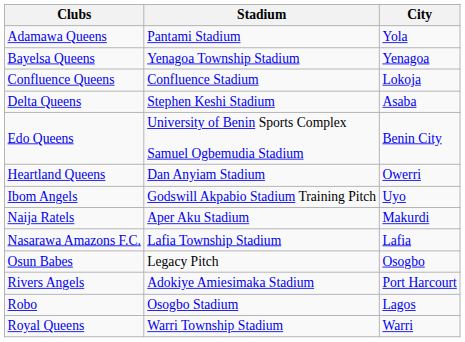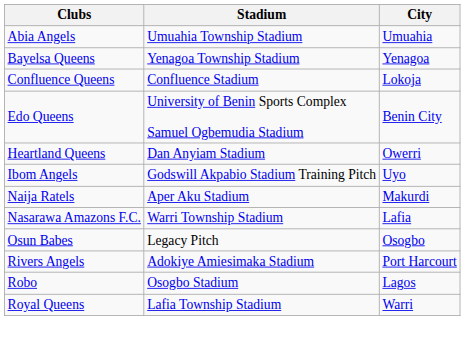- row: Adamawa Queens | Pantami Stadium | Yola
+ row: Abia Angels | Umuahia Township Stadium | Umuahia
- row: Delta Queens | Stephen Keshi Stadium | Asaba
Nasarawa Amazons F.C. | Stadium: Lafia Township Stadium -> Warri Township Stadium
Royal Queens | Stadium: Warri Township Stadium -> Lafia Township Stadium
